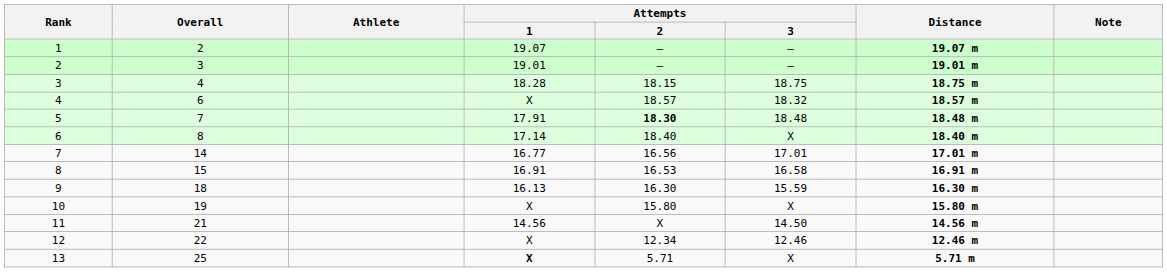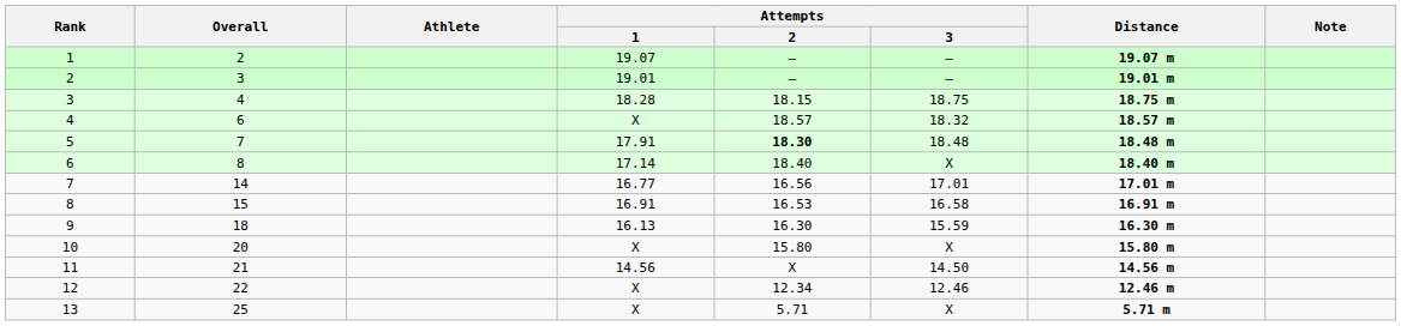10 | Overall: 19 -> 20
13 | Attempts / 1: bold -> normal
